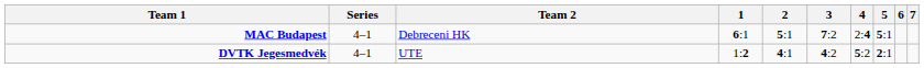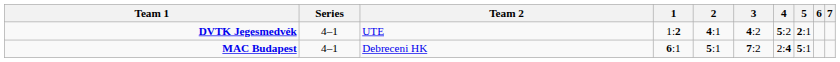rows swapped: DVTK Jegesmedvék <-> MAC Budapest
